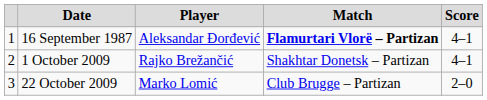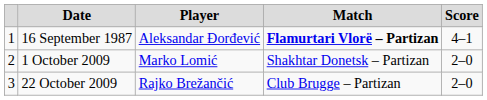1 October 2009 | Player: Rajko Brežančić -> Marko Lomić
1 October 2009 | Score: 4–1 -> 2–0
22 October 2009 | Player: Marko Lomić -> Rajko Brežančić
